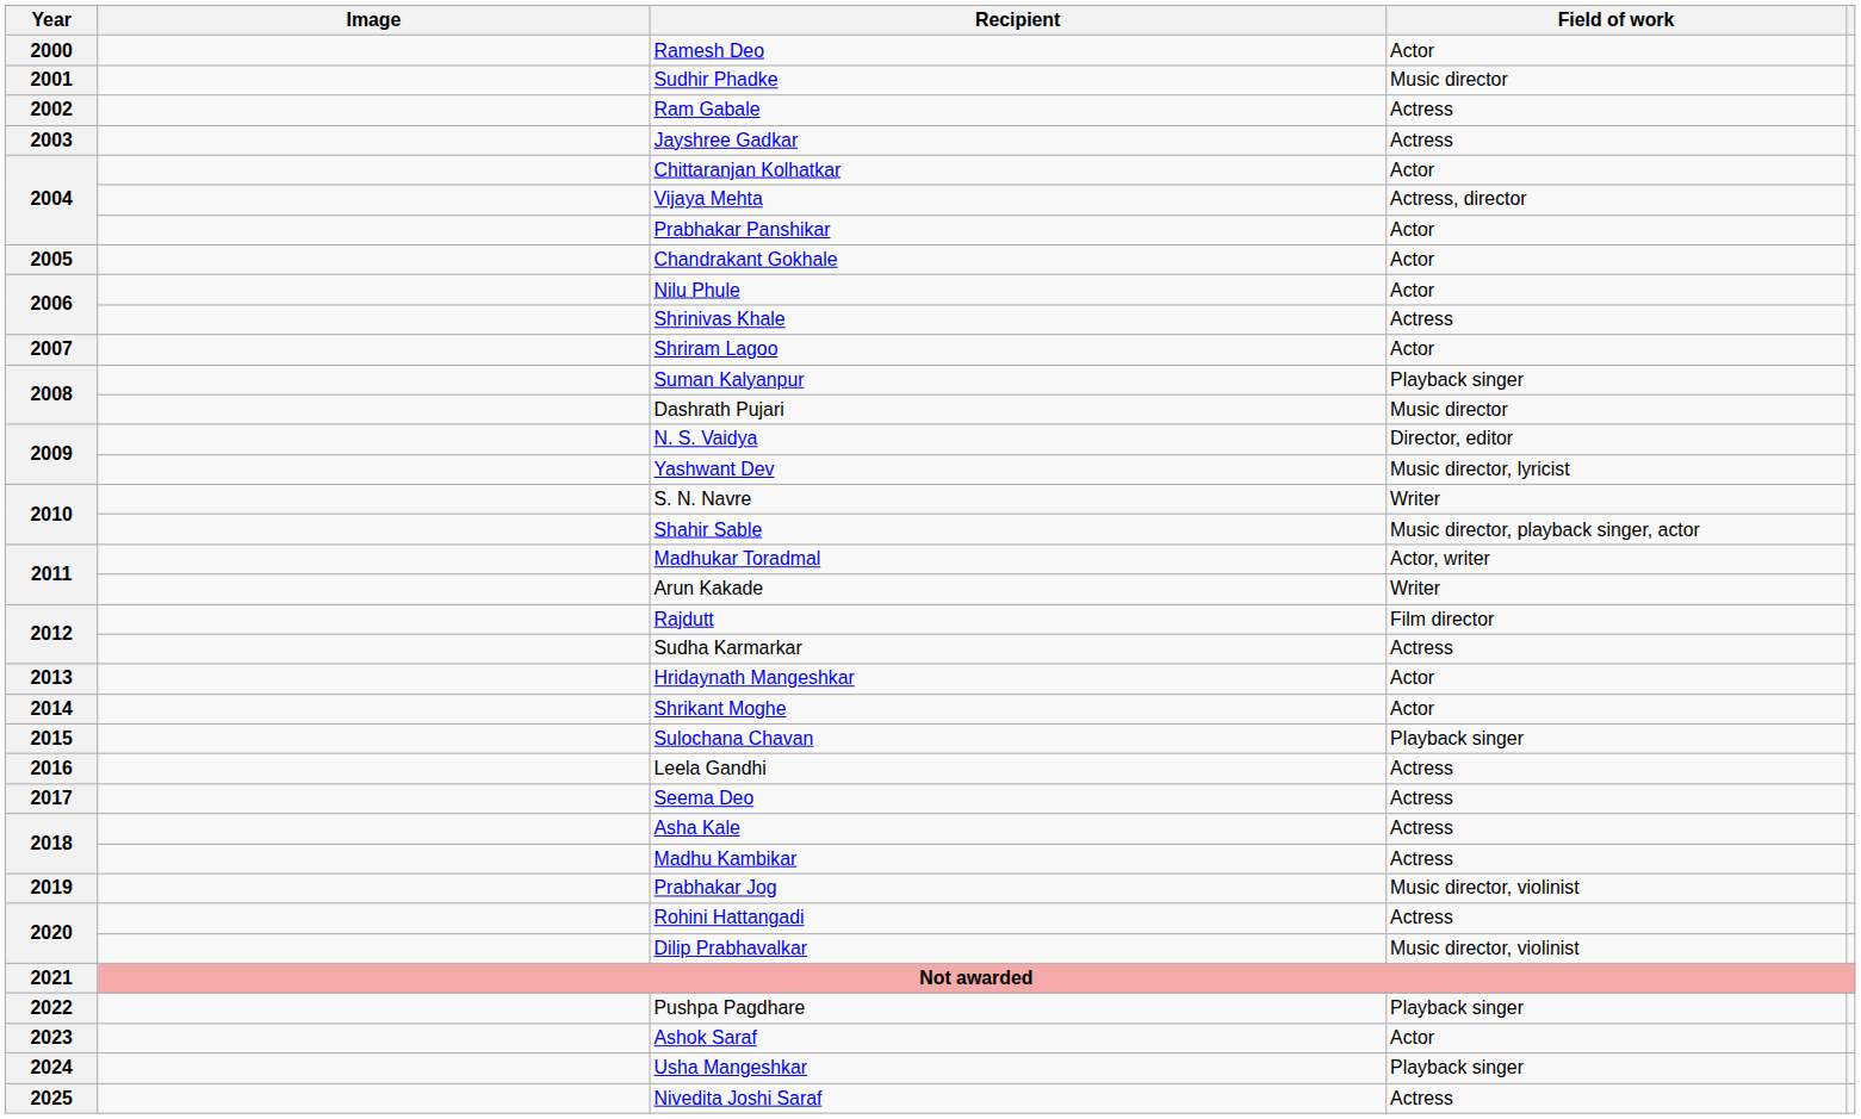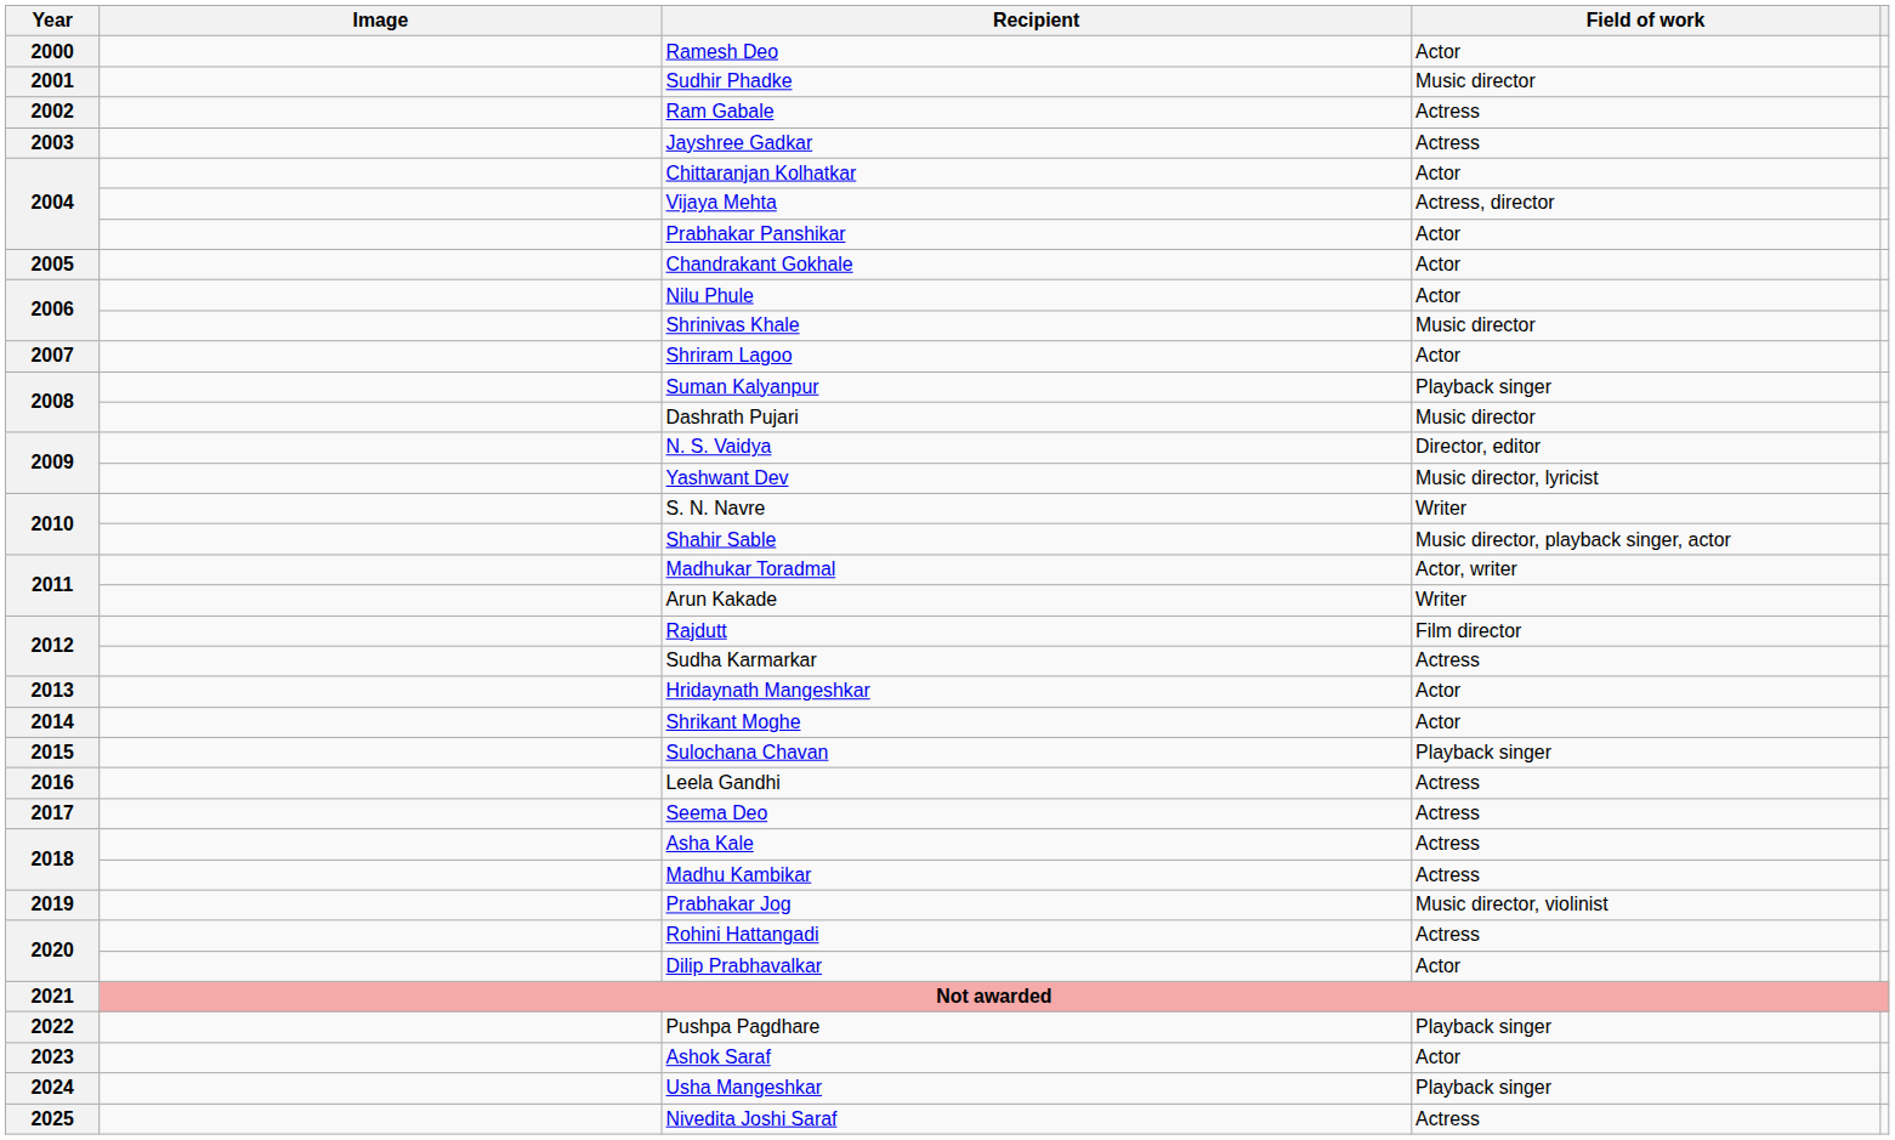Shrinivas Khale | Field of work: Actress -> Music director
Dilip Prabhavalkar | Field of work: Music director, violinist -> Actor
